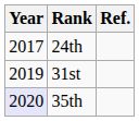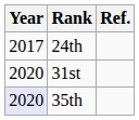31st | Year: 2019 -> 2020
